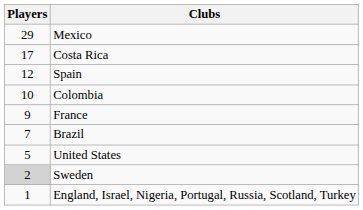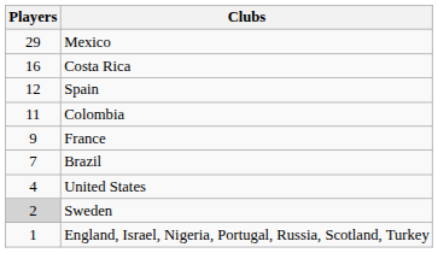Costa Rica | Players: 17 -> 16
Colombia | Players: 10 -> 11
United States | Players: 5 -> 4
